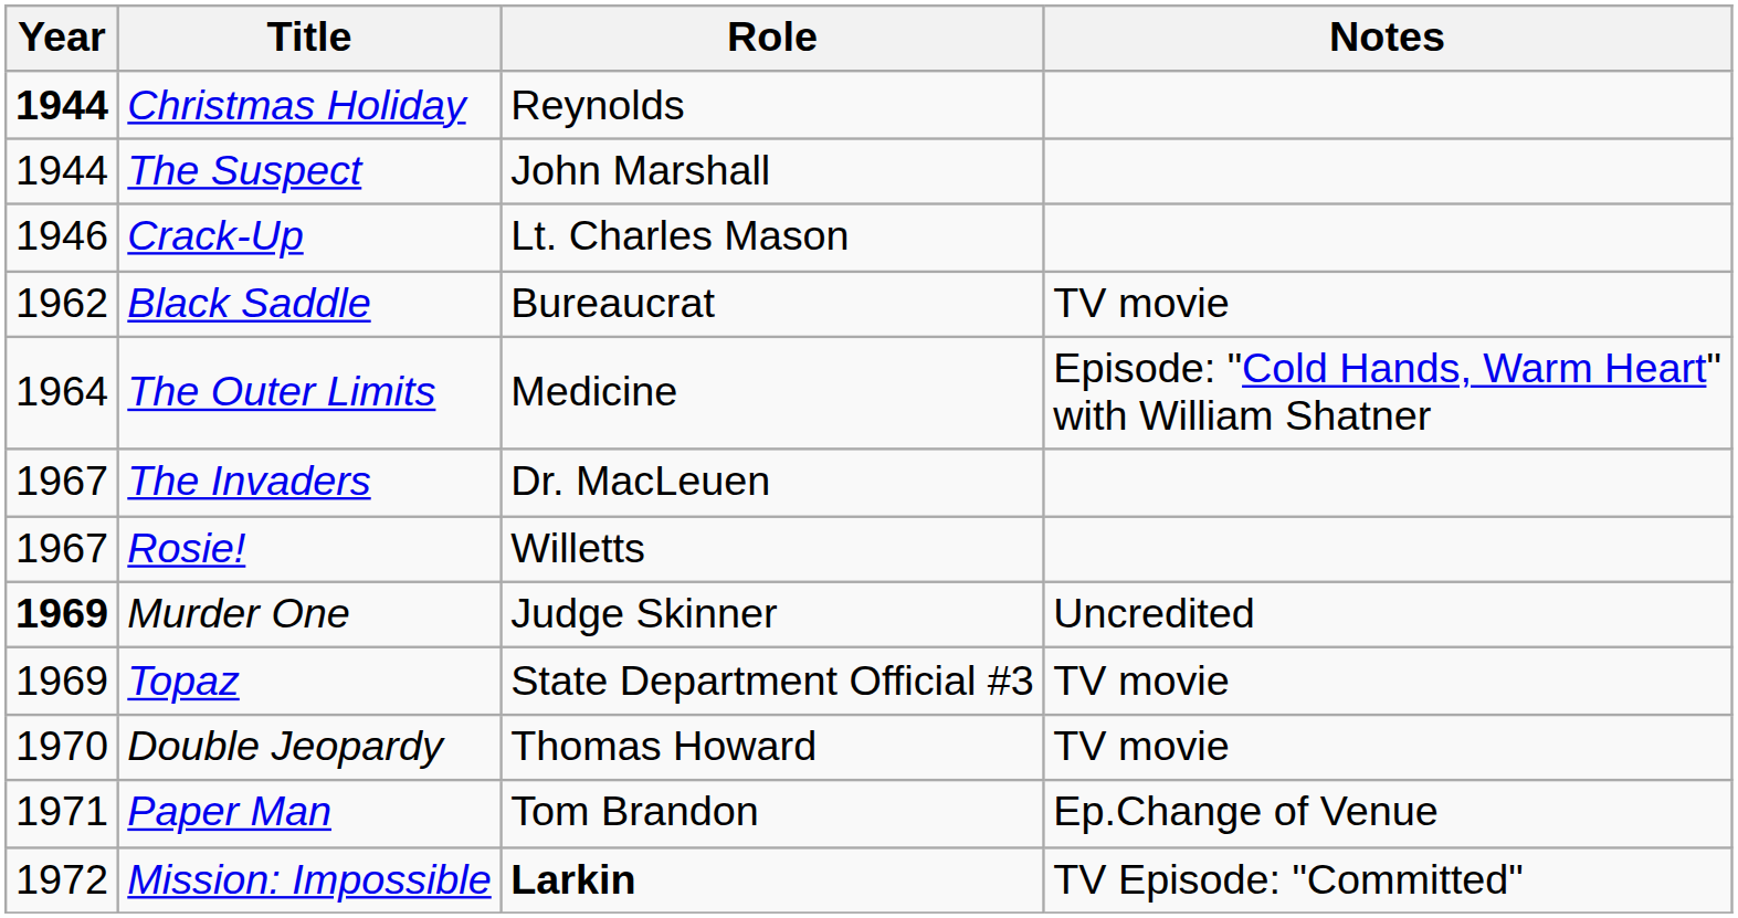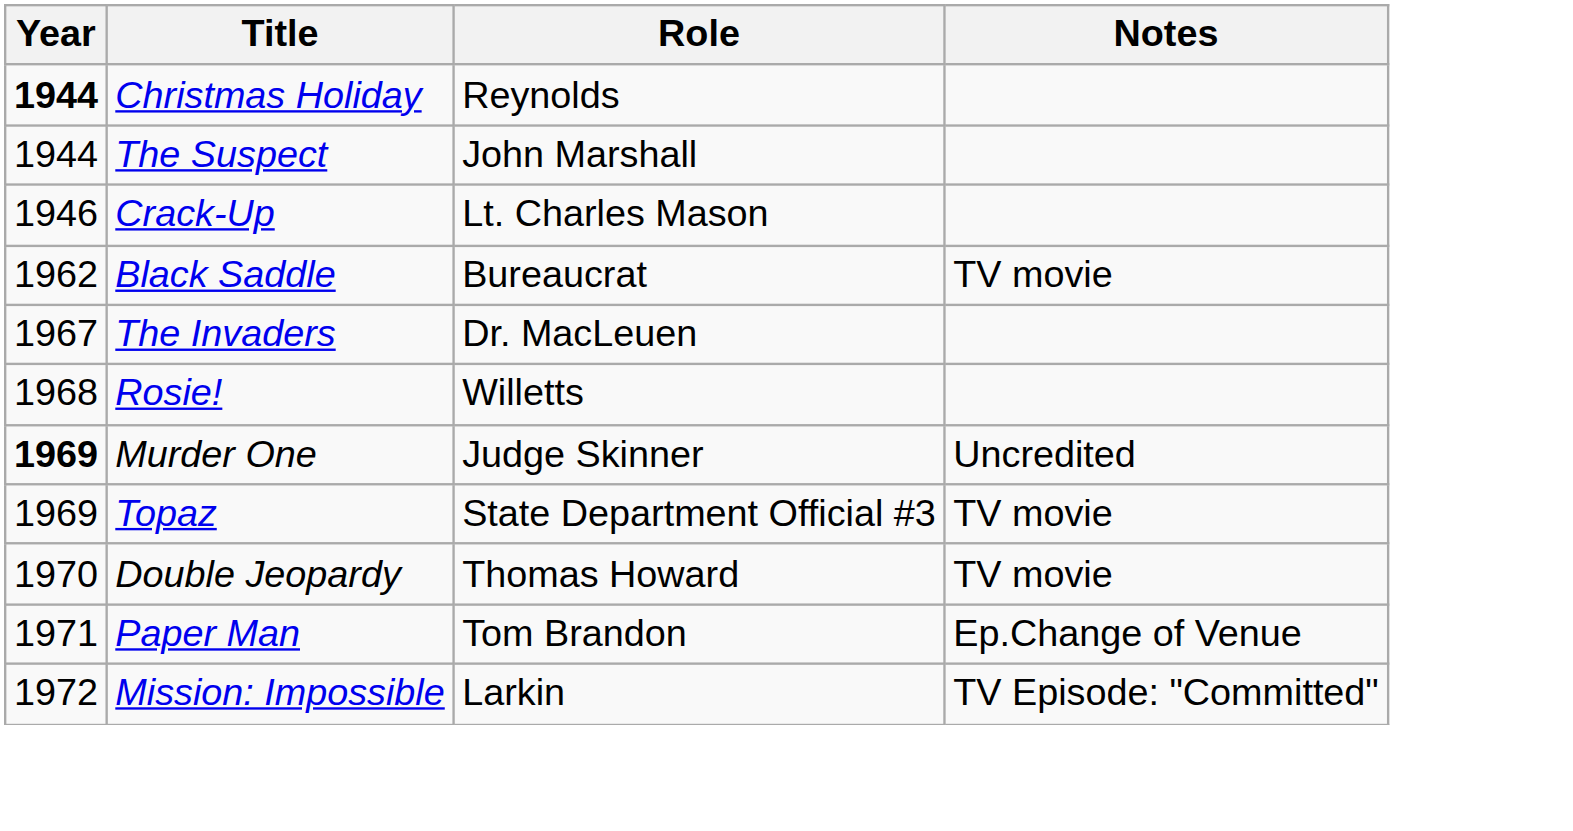- row: 1964 | The Outer Limits | Medicine | Episode: "Cold Hands, Warm Heart" with William Shatner
Rosie! | Year: 1967 -> 1968
Mission: Impossible | Role: bold -> normal
